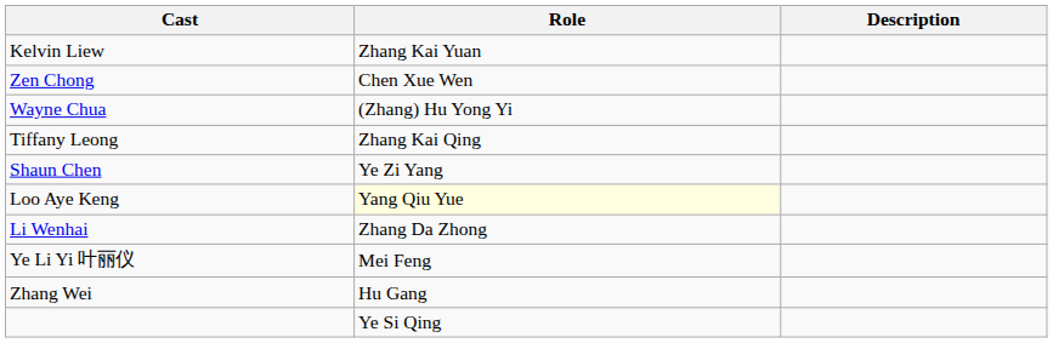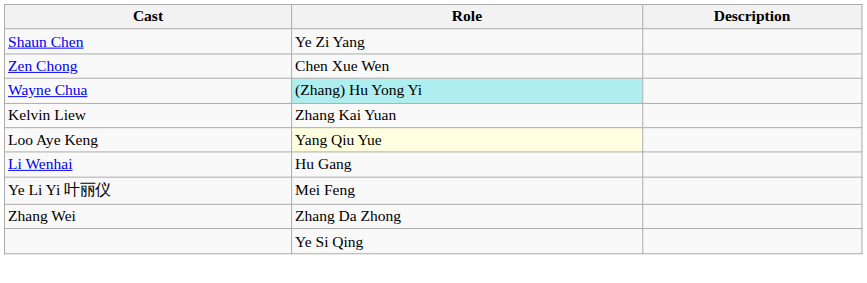rows swapped: Shaun Chen <-> Kelvin Liew
Wayne Chua | Role: no background -> paleturquoise background
- row: Tiffany Leong | Zhang Kai Qing
Li Wenhai | Role: Zhang Da Zhong -> Hu Gang
Zhang Wei | Role: Hu Gang -> Zhang Da Zhong
